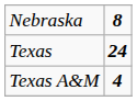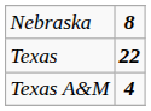Texas | column 2: 24 -> 22
